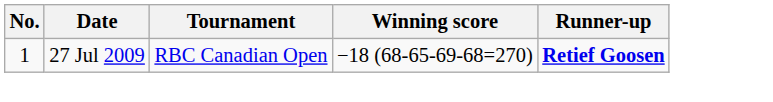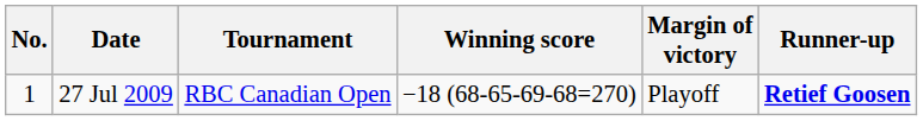+ column: Margin of victory | Playoff
